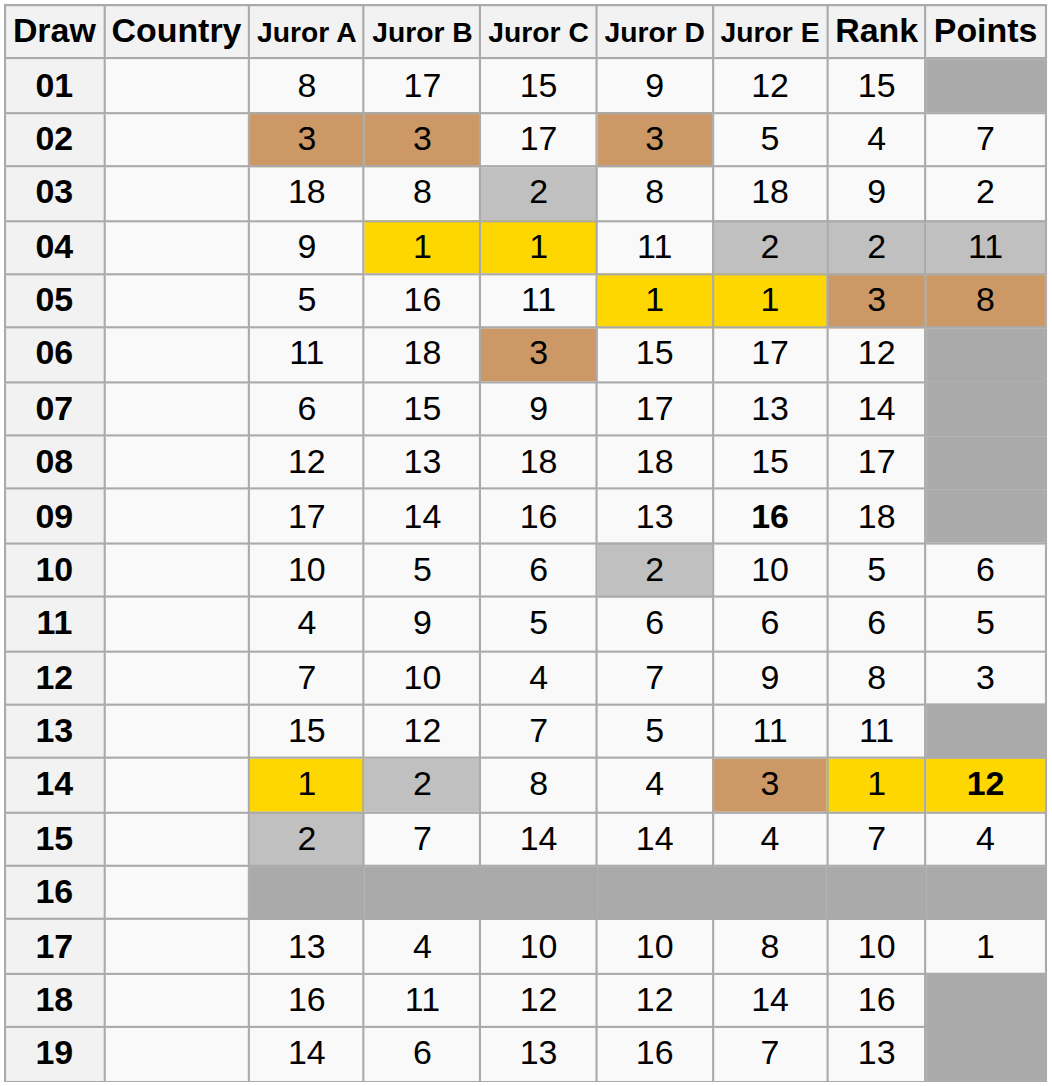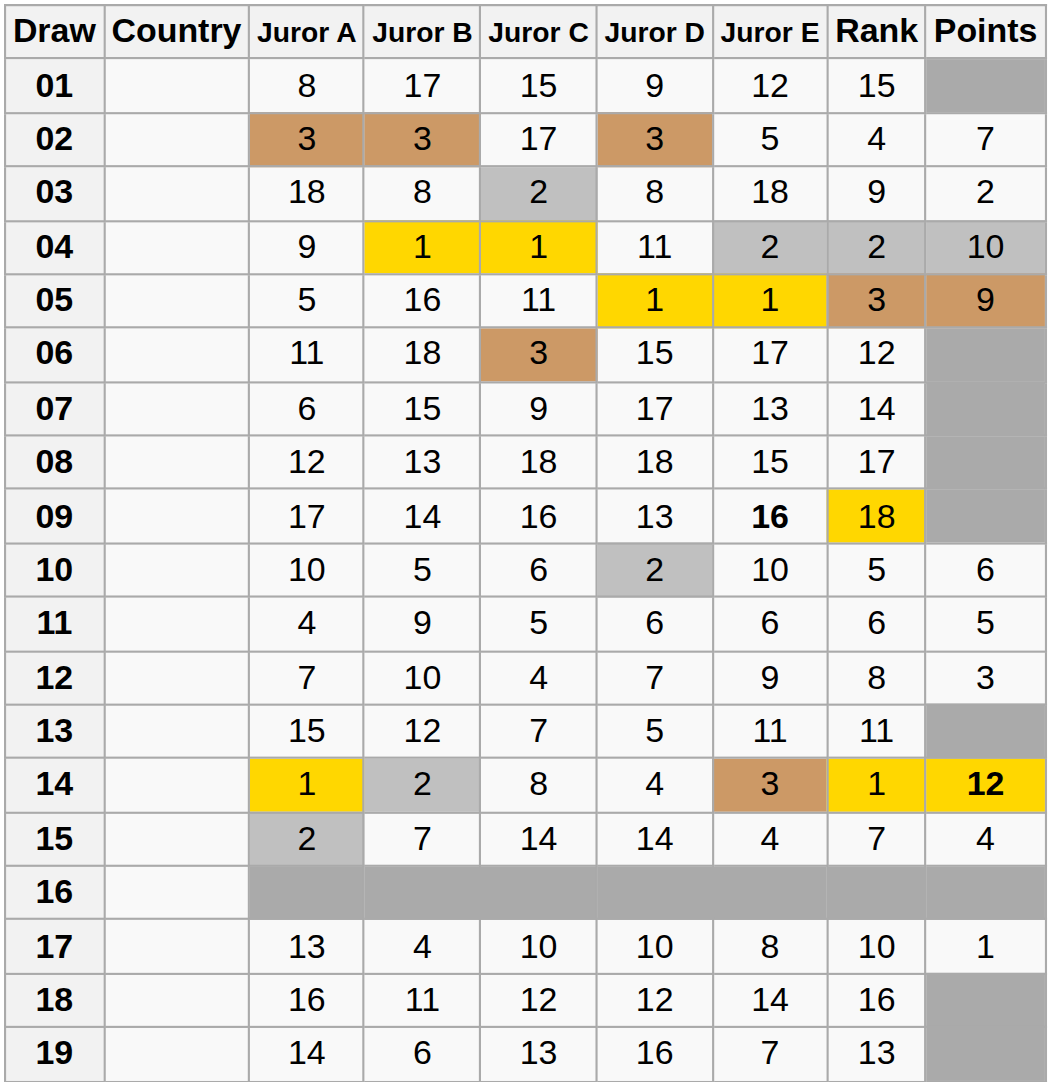04 | Points: 11 -> 10
05 | Points: 8 -> 9
09 | Rank: no background -> gold background
